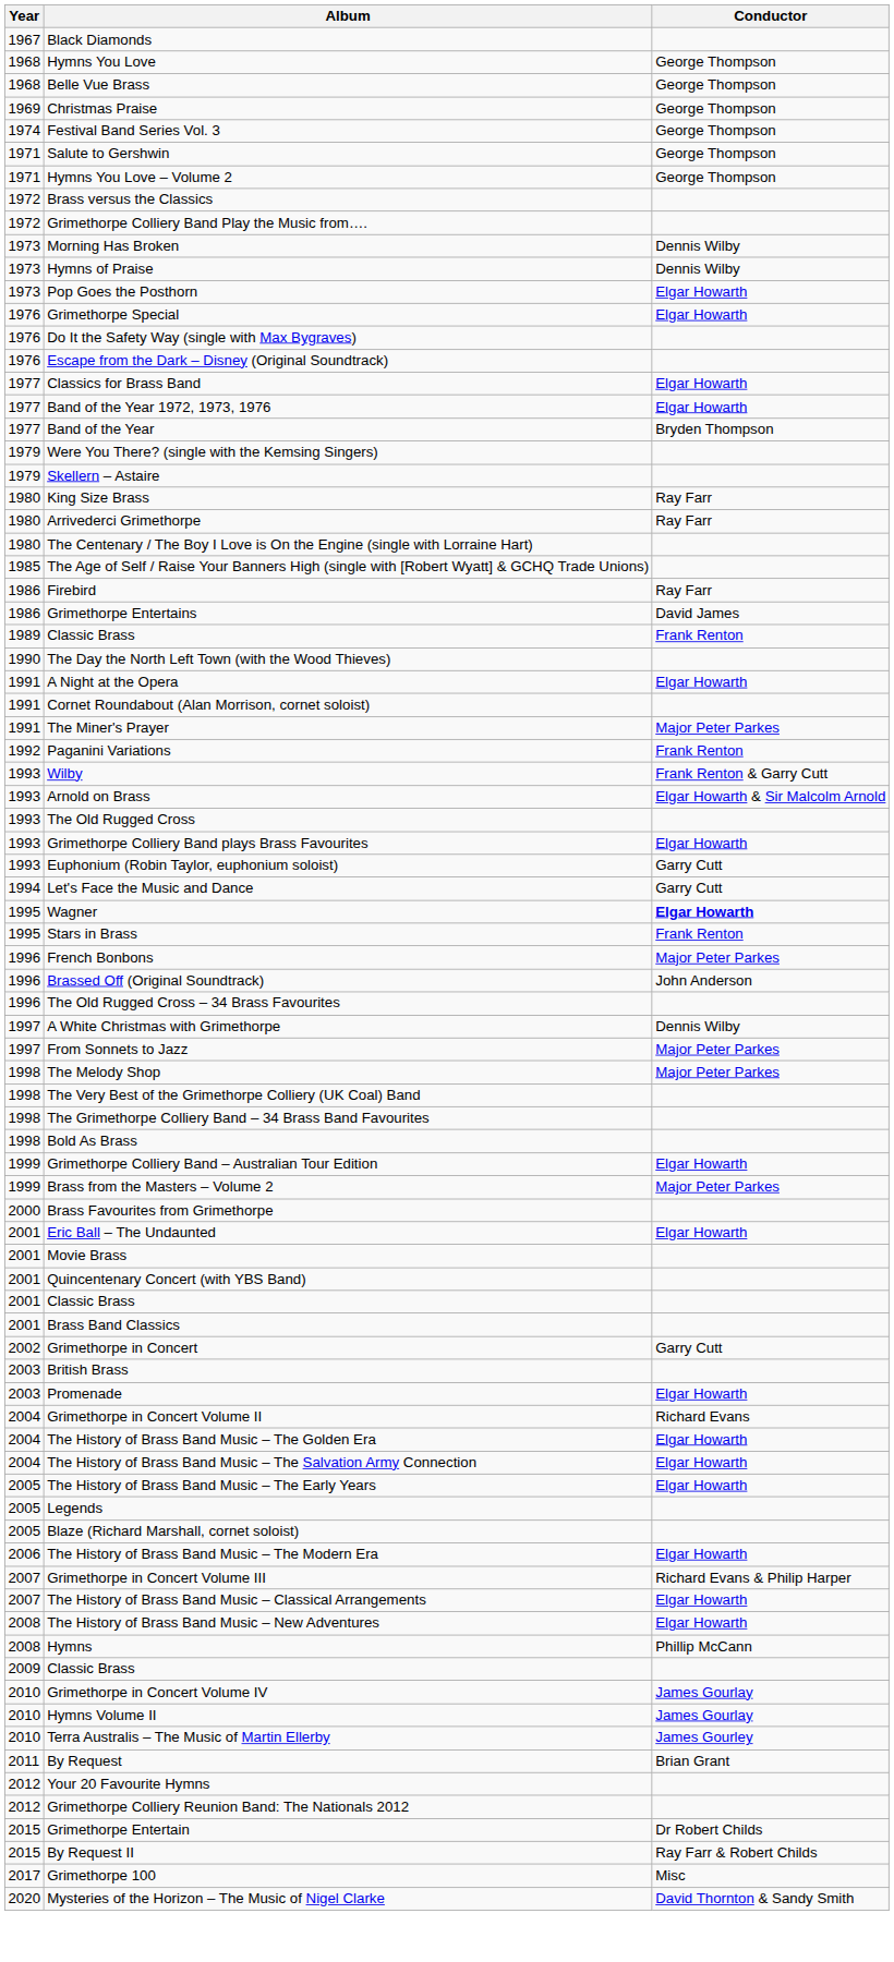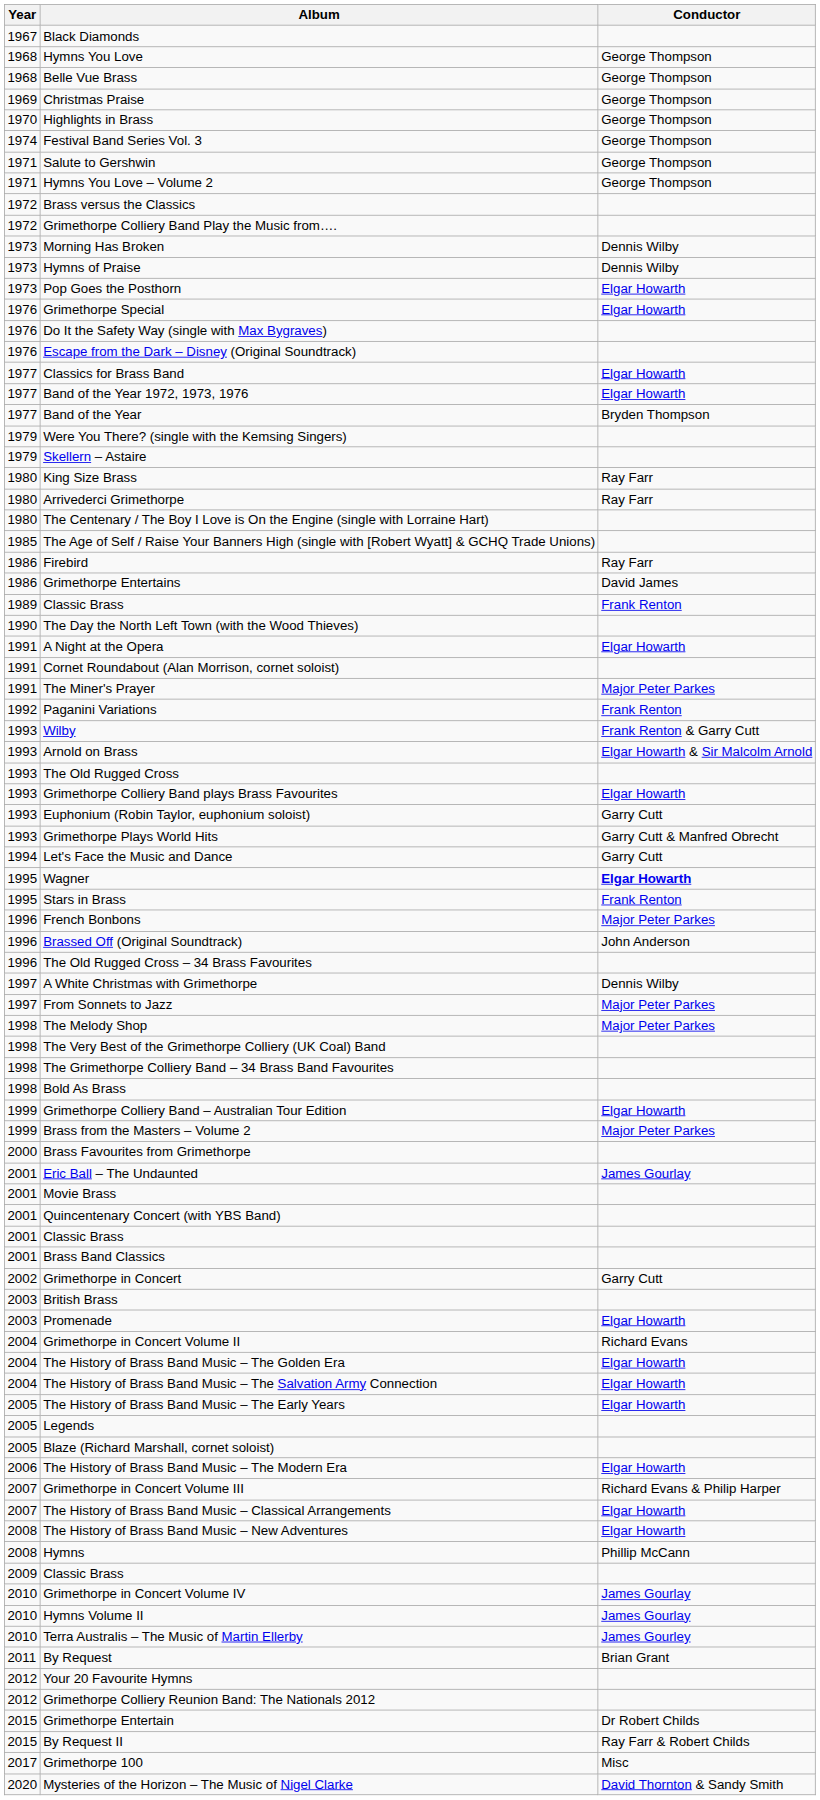+ row: 1970 | Highlights in Brass | George Thompson
+ row: 1993 | Grimethorpe Plays World Hits | Garry Cutt & Manfred Obrecht
Eric Ball – The Undaunted | Conductor: Elgar Howarth -> James Gourlay
